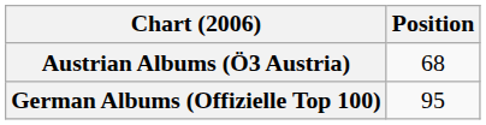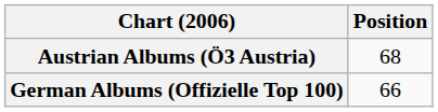German Albums (Offizielle Top 100) | Position: 95 -> 66
